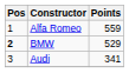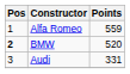BMW | Points: 529 -> 520
Audi | Points: 341 -> 331
